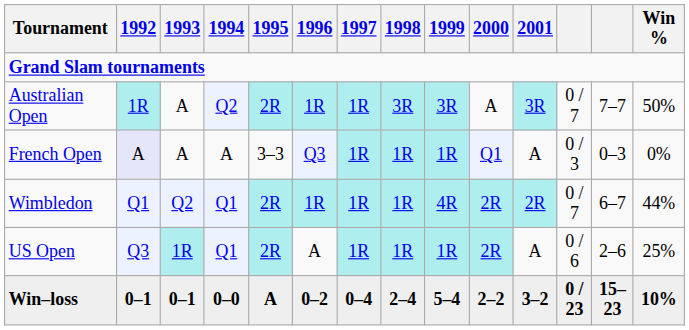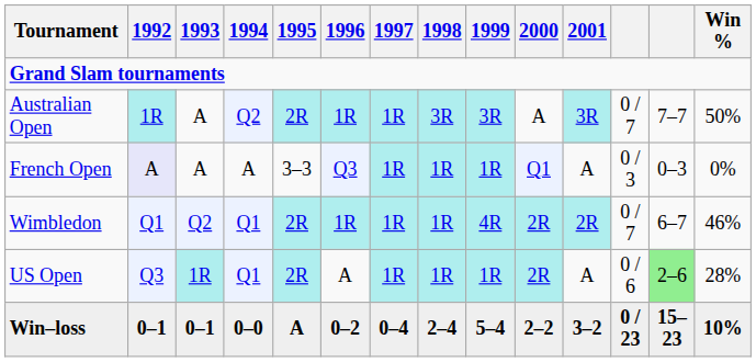Wimbledon | Win %: 44% -> 46%
US Open | column 13: no background -> lightgreen background
US Open | Win %: 25% -> 28%
